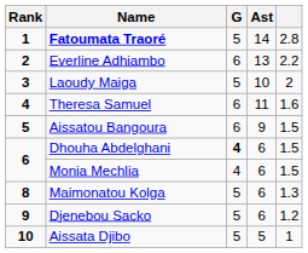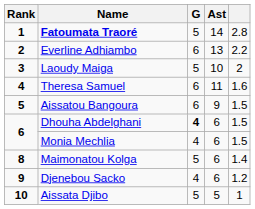Maimonatou Kolga | column 5: 1.3 -> 1.4
Djenebou Sacko | G: 5 -> 4
